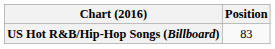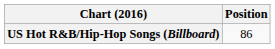US Hot R&B/Hip-Hop Songs (Billboard) | Position: 83 -> 86
